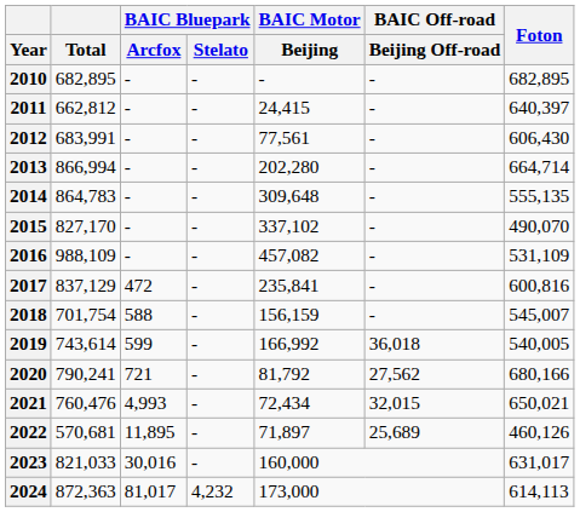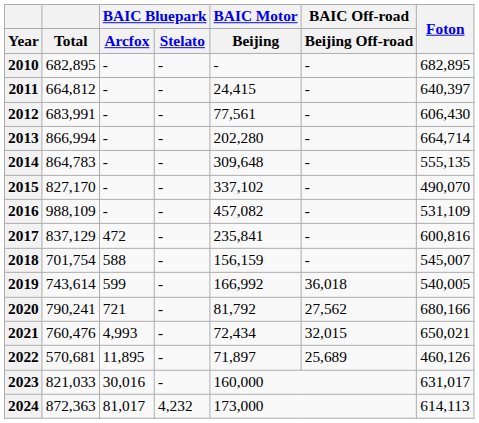2011 | Total: 662,812 -> 664,812
